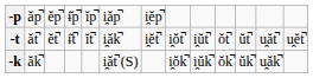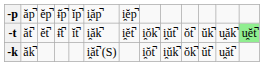-t | column 8: i̯ŏt̚ -> i̯ŏk̚
-t | column 11: ŭt̚ -> ŭk̚
-t | column 12: u̯ăt̚ -> u̯ăk̚
-t | column 13: no background -> lightgreen background
-k | column 8: i̯ŏk̚ -> i̯ŏt̚
-k | column 11: ŭk̚ -> ŭt̚
-k | column 12: u̯ăk̚ -> u̯ăt̚
